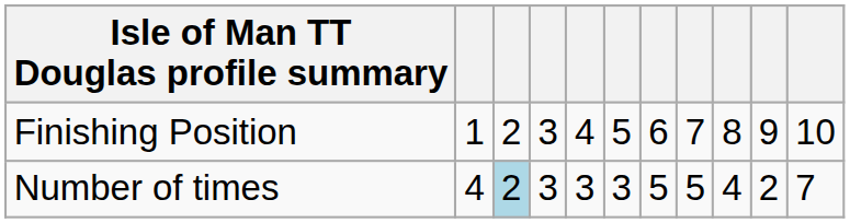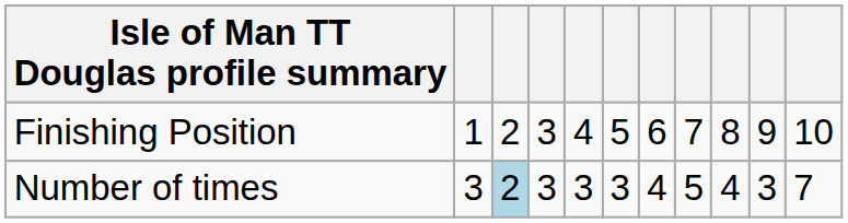Number of times | column 2: 4 -> 3
Number of times | column 7: 5 -> 4
Number of times | column 10: 2 -> 3
